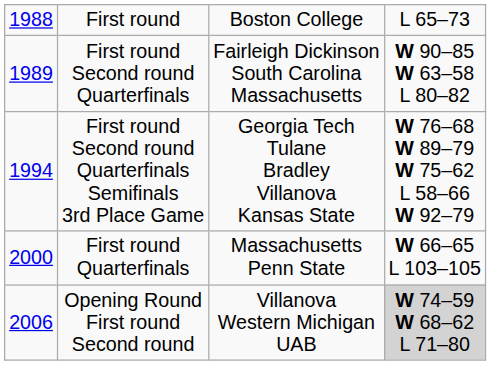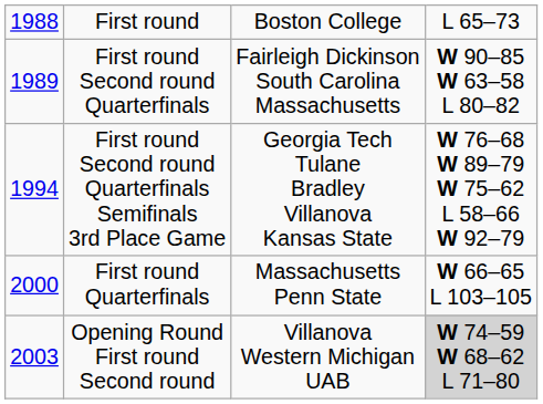Opening Round First round Second round | column 1: 2006 -> 2003
